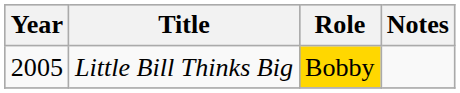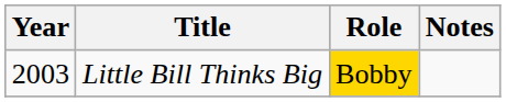Little Bill Thinks Big | Year: 2005 -> 2003
